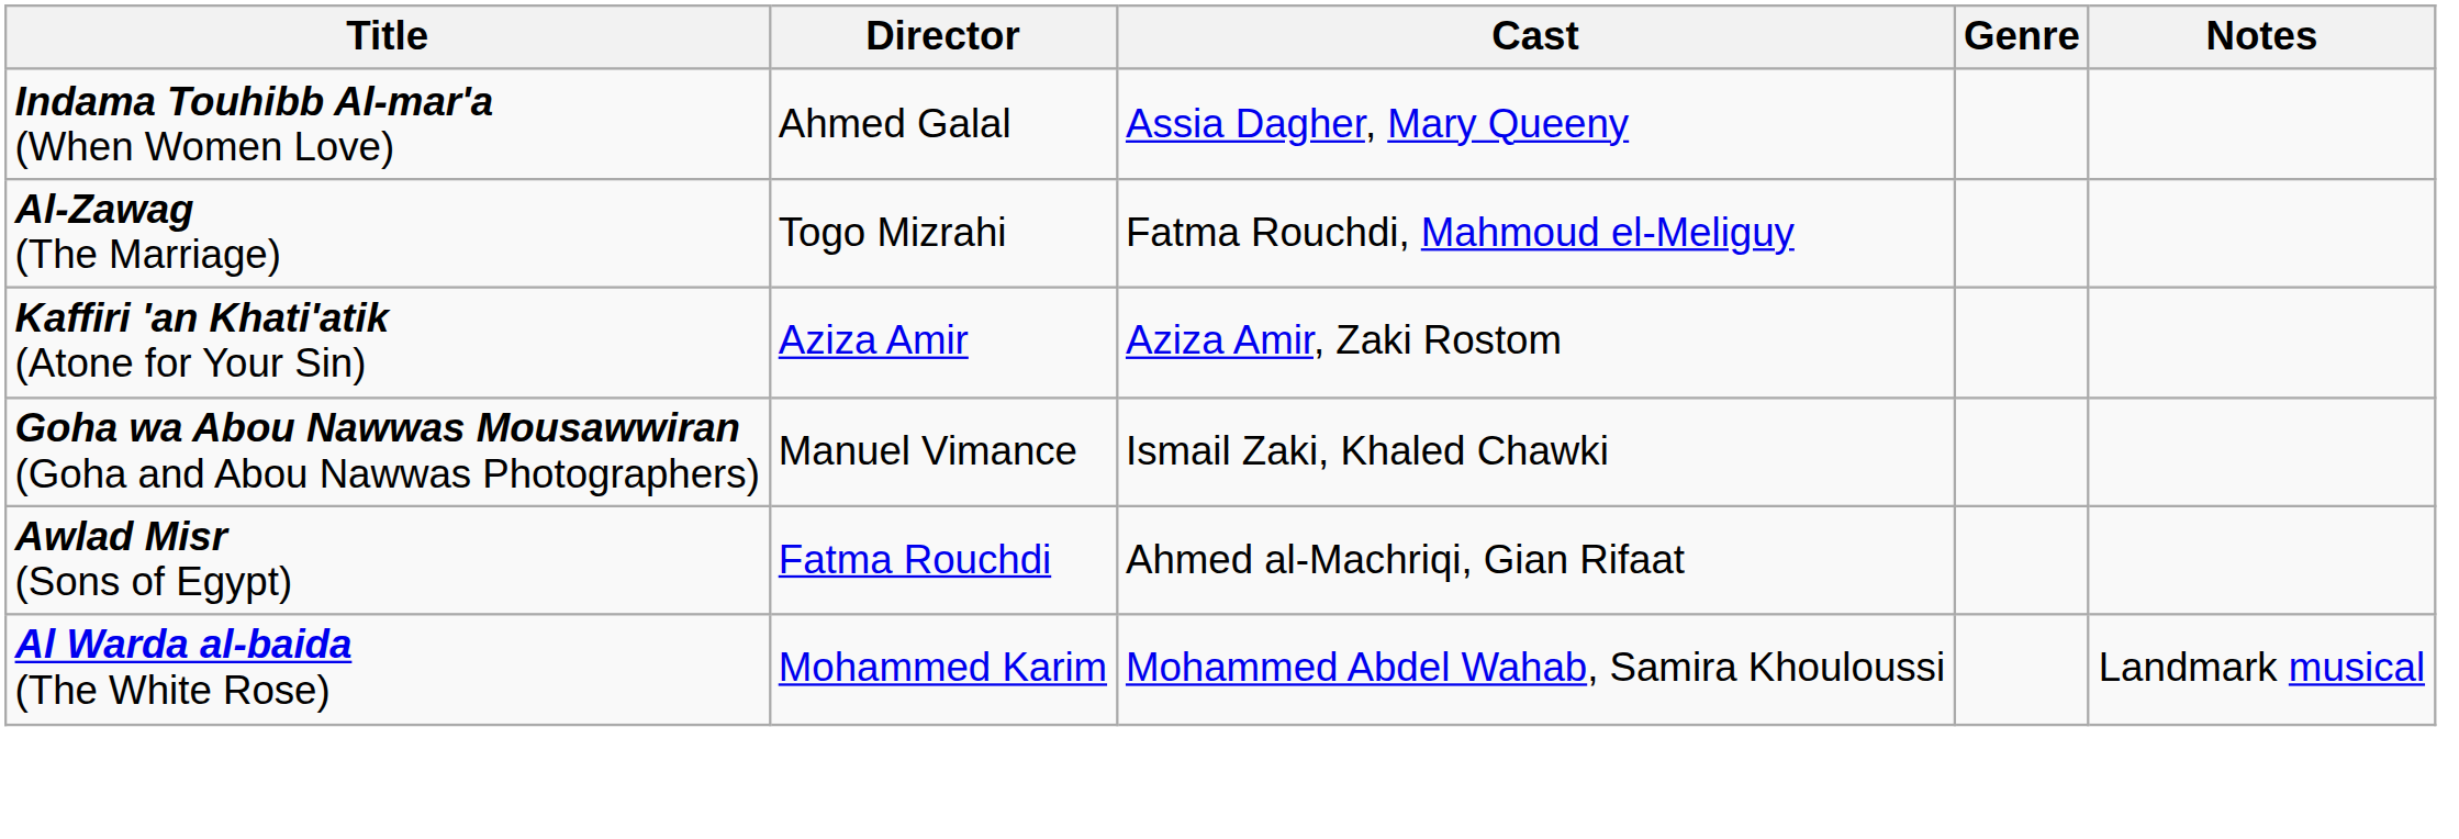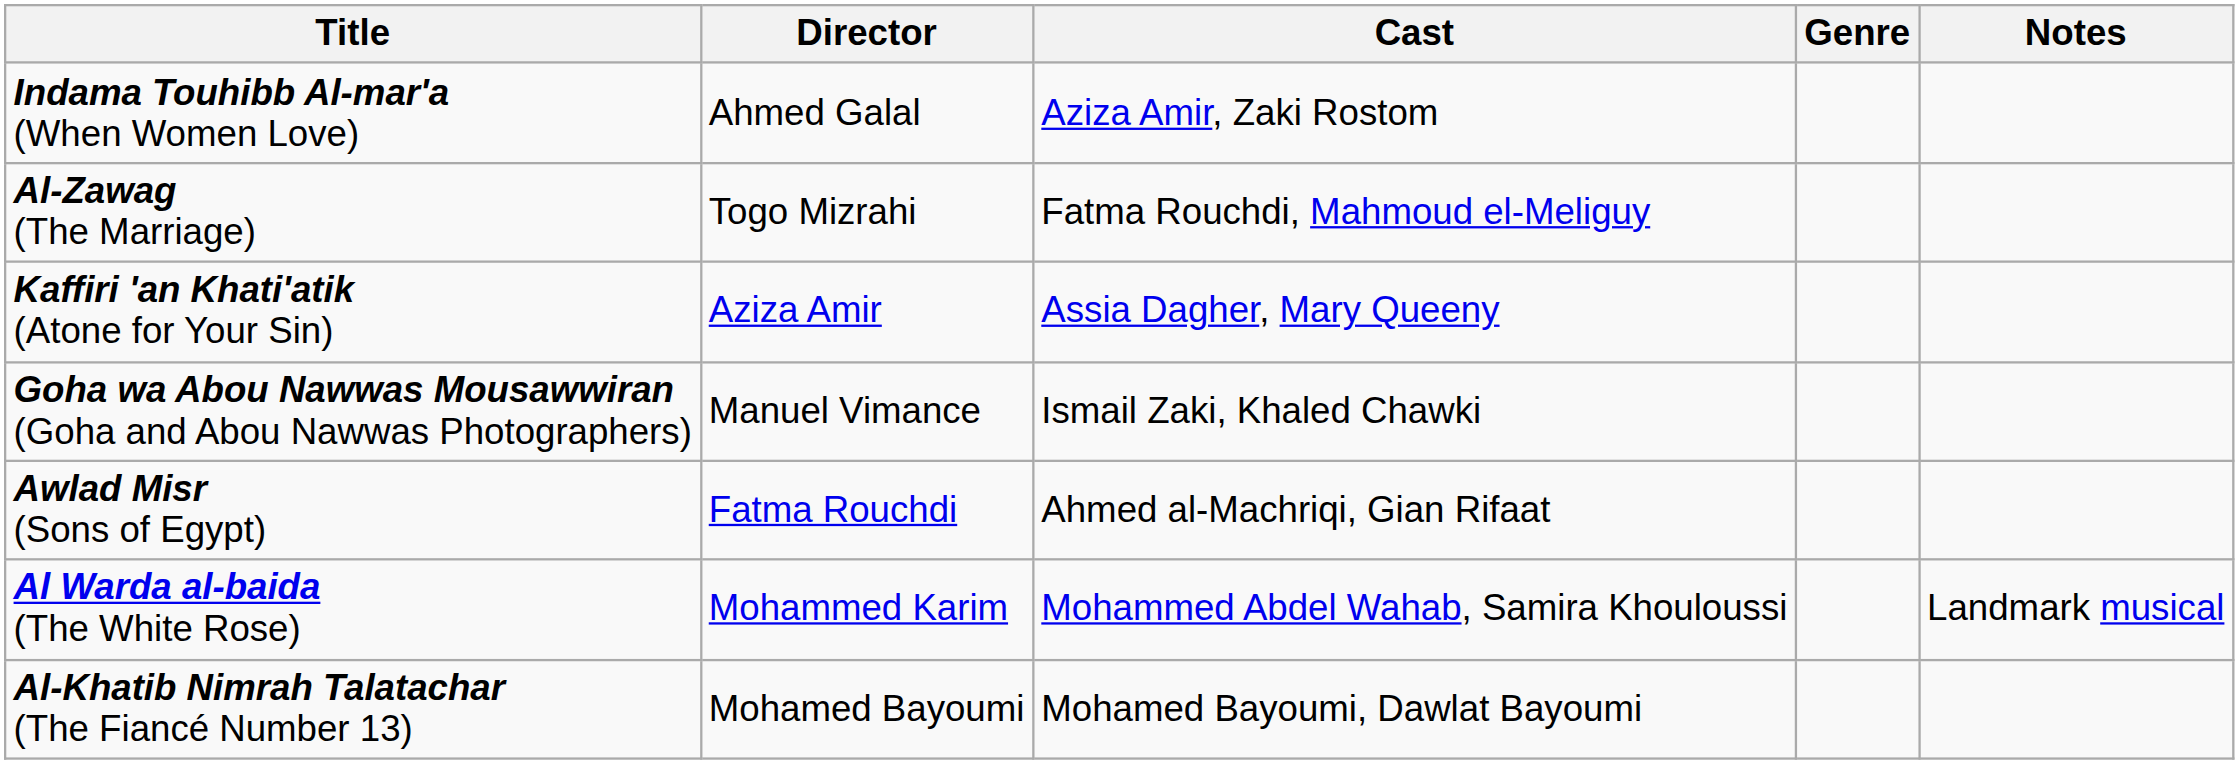Indama Touhibb Al-mar'a (When Women Love) | Cast: Assia Dagher, Mary Queeny -> Aziza Amir, Zaki Rostom
Kaffiri 'an Khati'atik (Atone for Your Sin) | Cast: Aziza Amir, Zaki Rostom -> Assia Dagher, Mary Queeny
+ row: Al-Khatib Nimrah Talatachar (The Fiancé Number 13) | Mohamed Bayoumi | Mohamed Bayoumi, Dawlat Bayoumi
